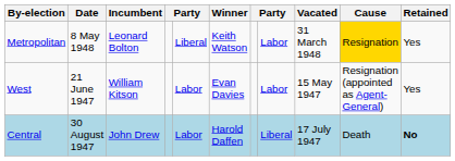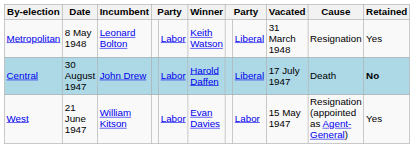Metropolitan | column 5: Liberal -> Labor
Metropolitan | column 8: Labor -> Liberal
Metropolitan | Cause: gold background -> no background
rows swapped: Central <-> West
